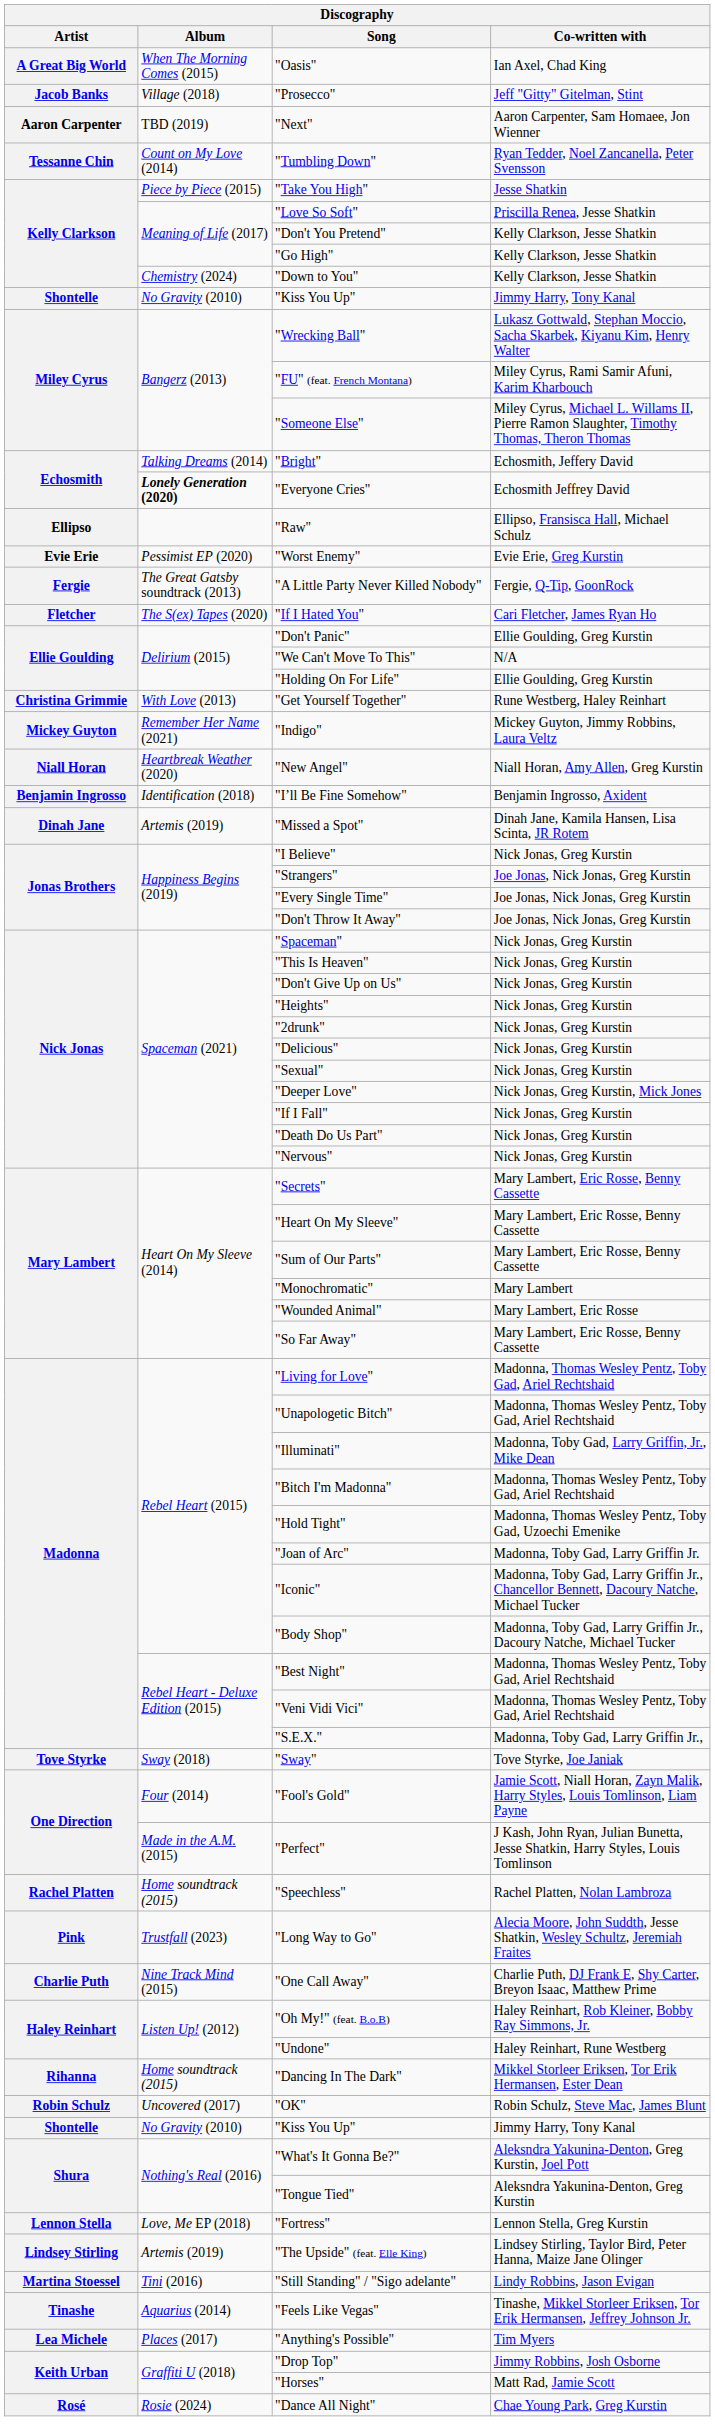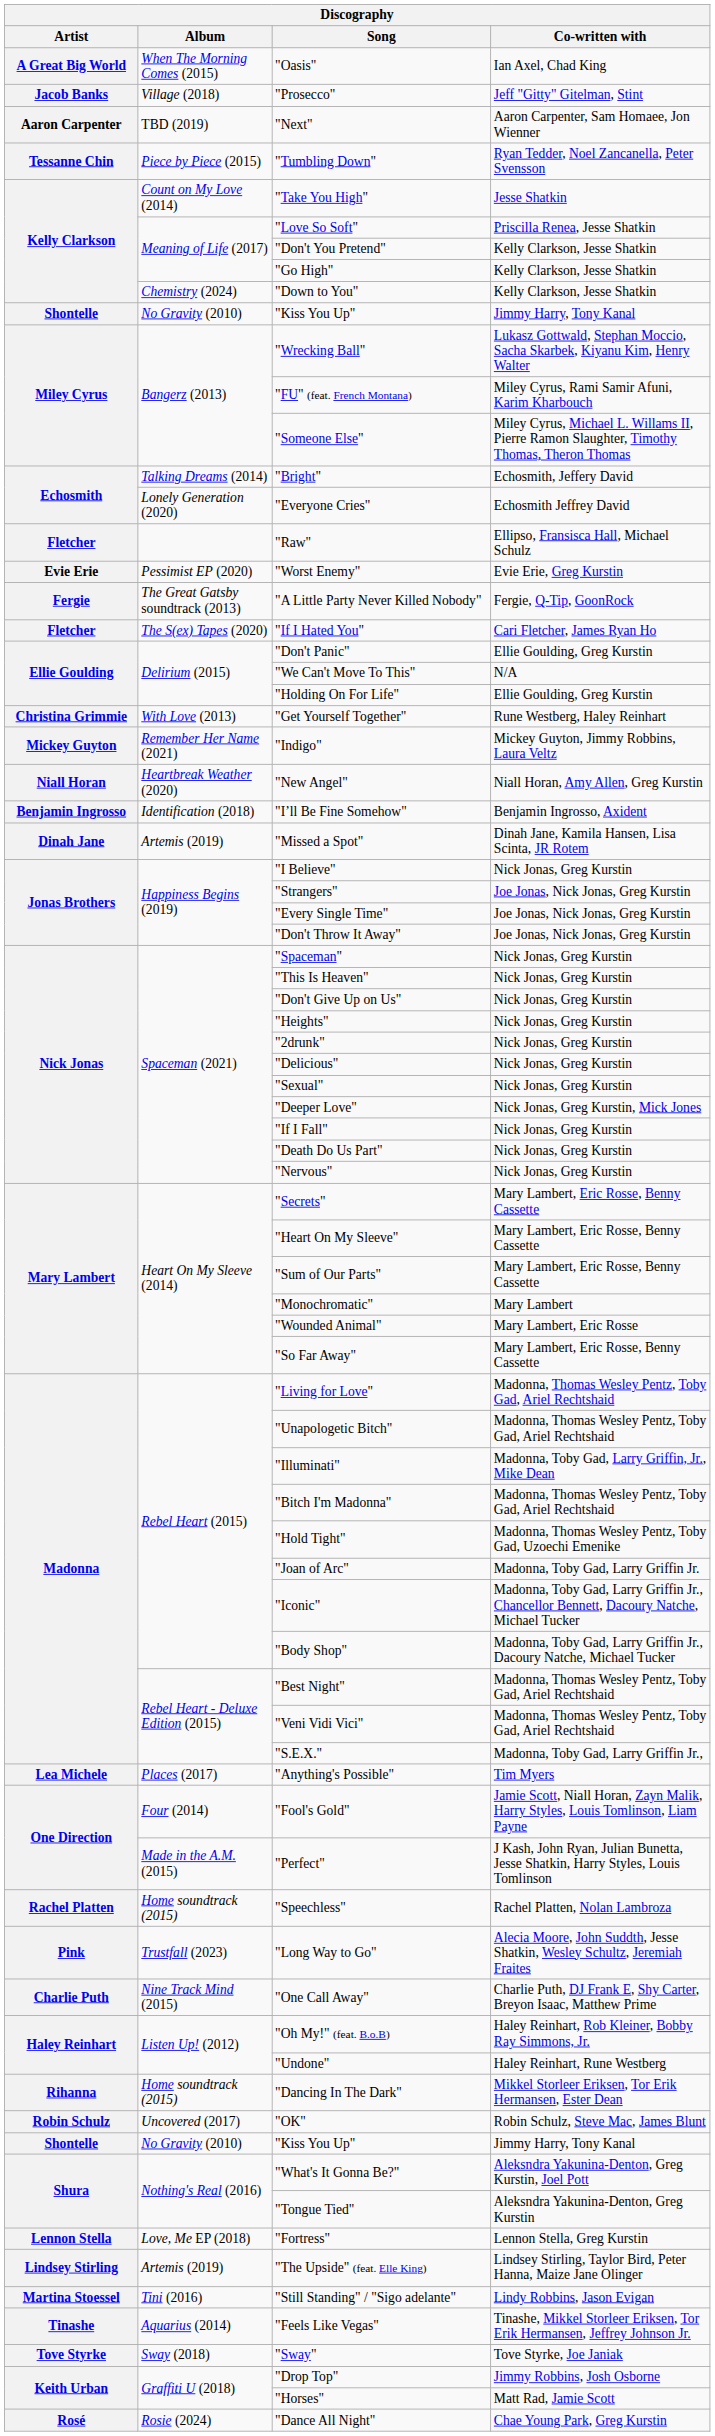"Tumbling Down" | Album: Count on My Love (2014) -> Piece by Piece (2015)
"Take You High" | Album: Piece by Piece (2015) -> Count on My Love (2014)
"Everyone Cries" | Album: bold -> normal
"Raw" | Artist: Ellipso -> Fletcher
rows swapped: "Anything's Possible" <-> "Sway"
